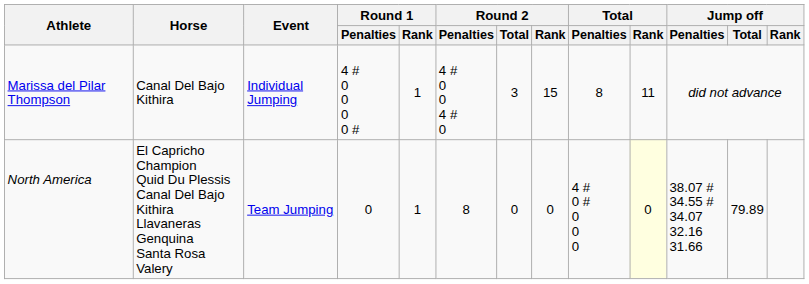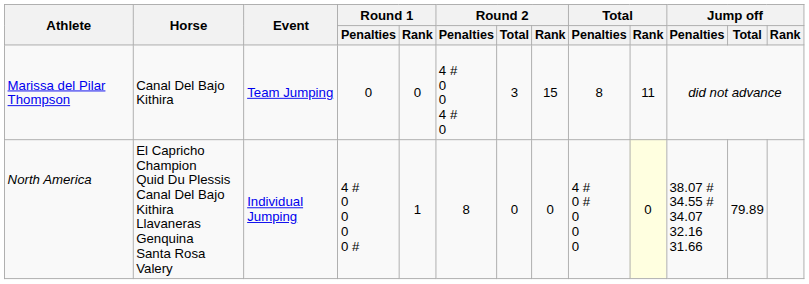Marissa del Pilar Thompson | Event: Individual Jumping -> Team Jumping
Marissa del Pilar Thompson | Round 1 / Penalties: 4 # 0 0 0 0 # -> 0
Marissa del Pilar Thompson | Round 1 / Rank: 1 -> 0
North America | Event: Team Jumping -> Individual Jumping
North America | Round 1 / Penalties: 0 -> 4 # 0 0 0 0 #
